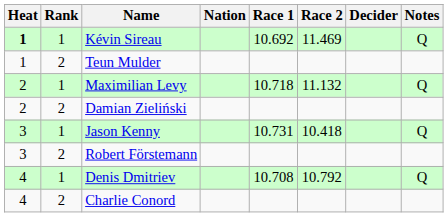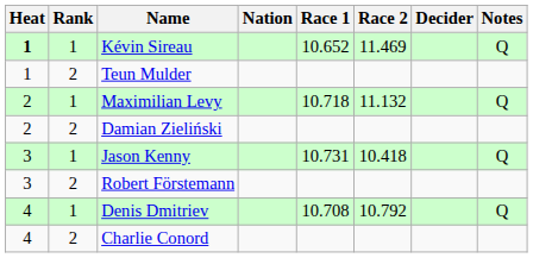Kévin Sireau | Race 1: 10.692 -> 10.652
